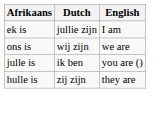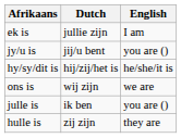+ row: jy/u is | jĳ/u bent | you are ()
+ row: hy/sy/dit is | hĳ/zĳ/het is | he/she/it is
